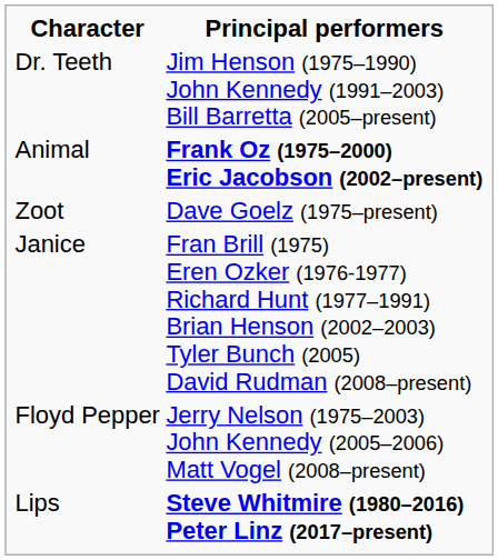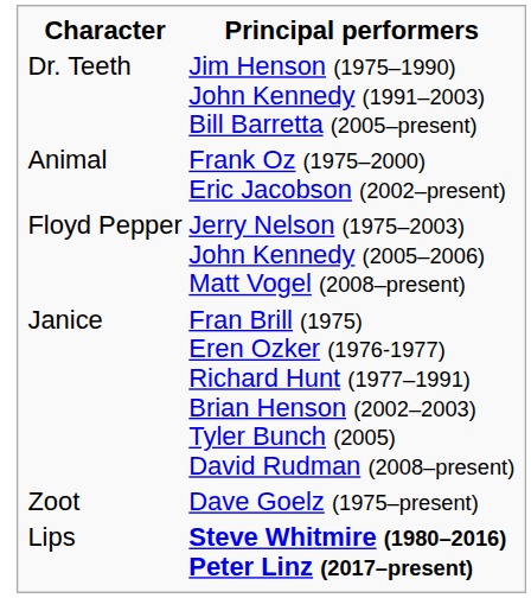Animal | Principal performers: bold -> normal
rows swapped: Floyd Pepper <-> Zoot
